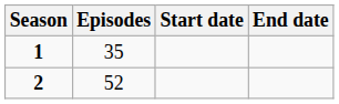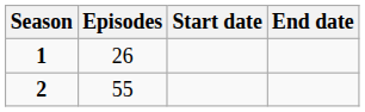1 | Episodes: 35 -> 26
2 | Episodes: 52 -> 55
